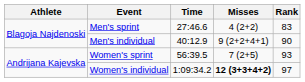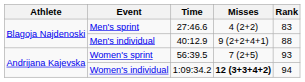Men's individual | Rank: 90 -> 88
Women's individual | Rank: 97 -> 94
